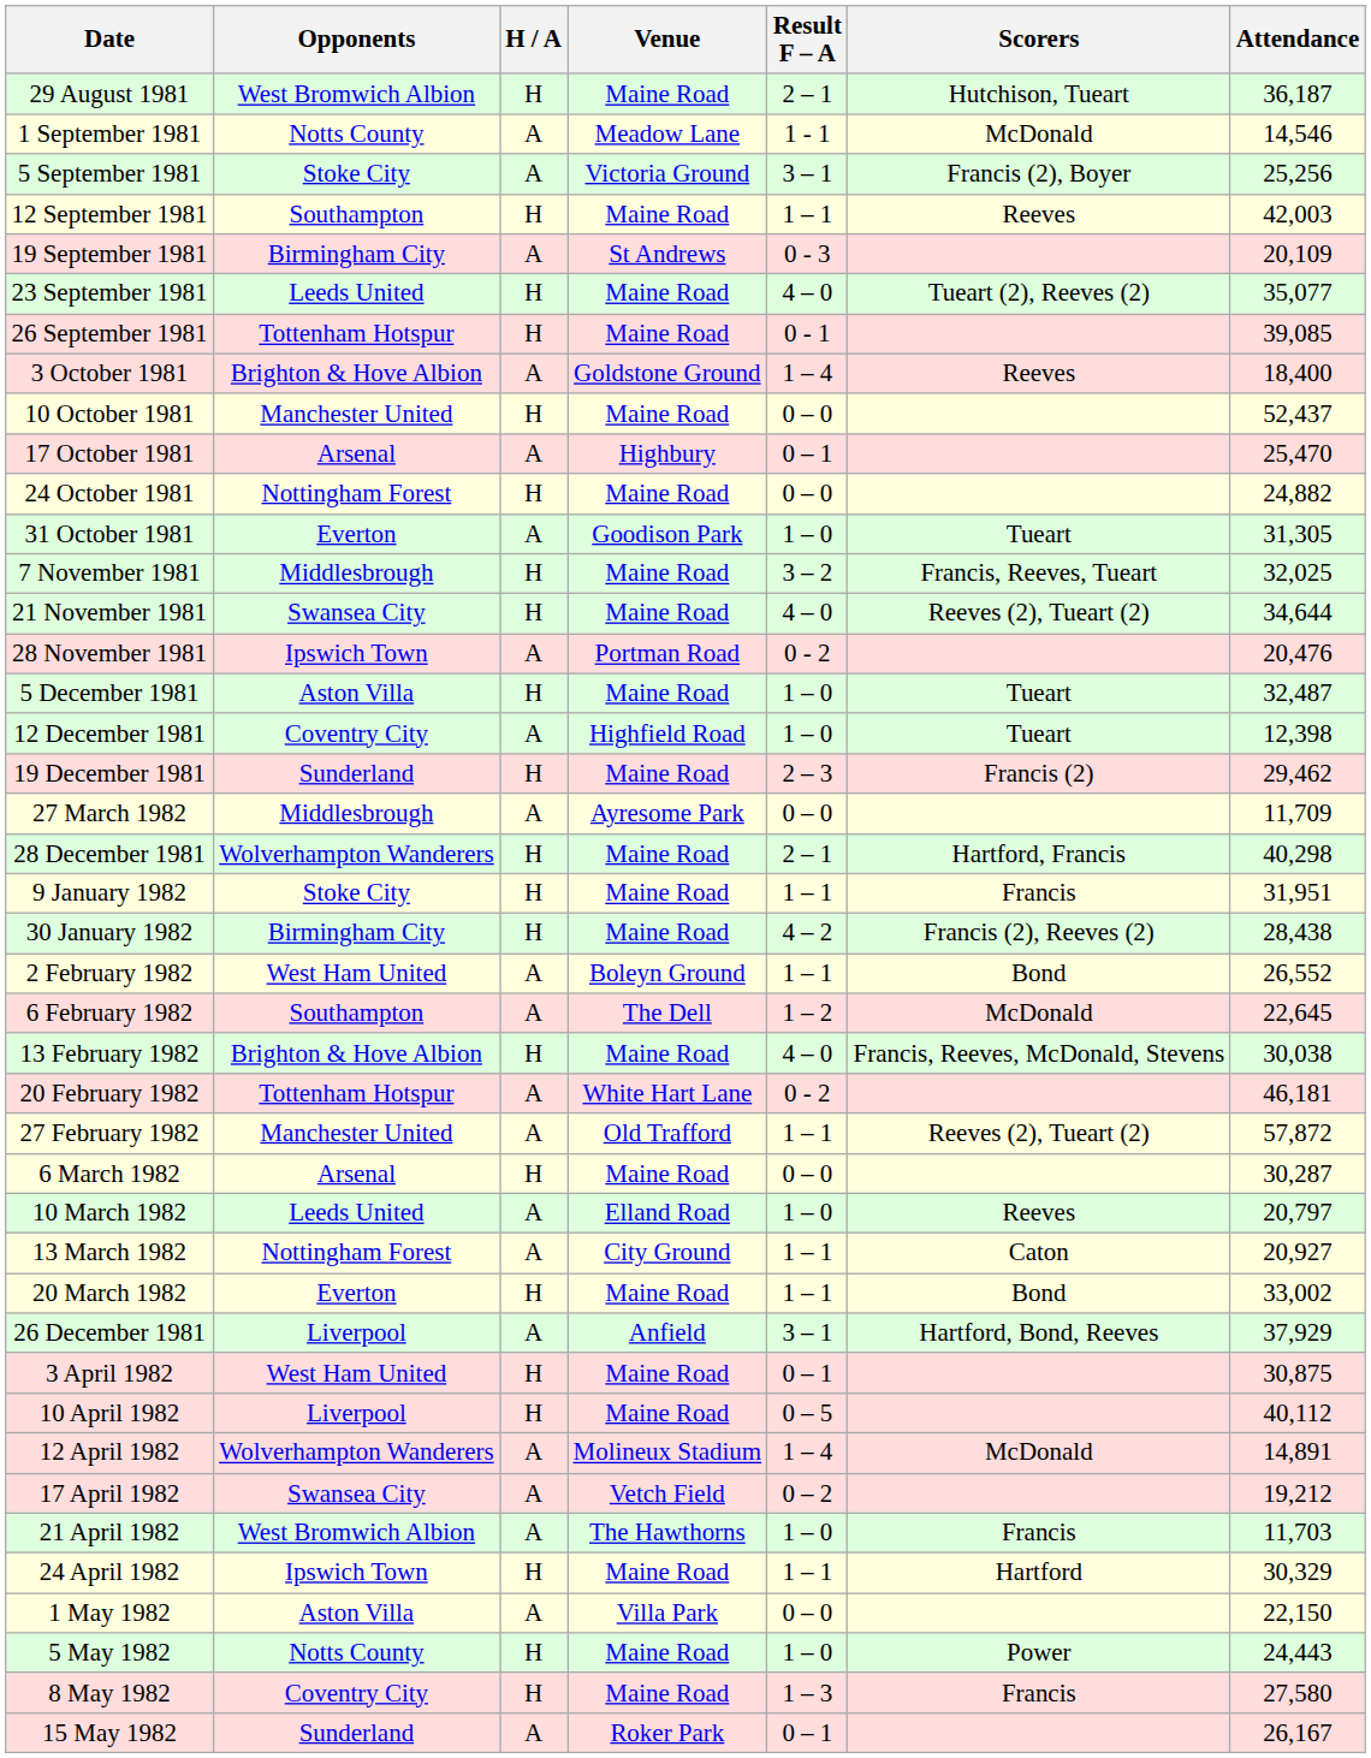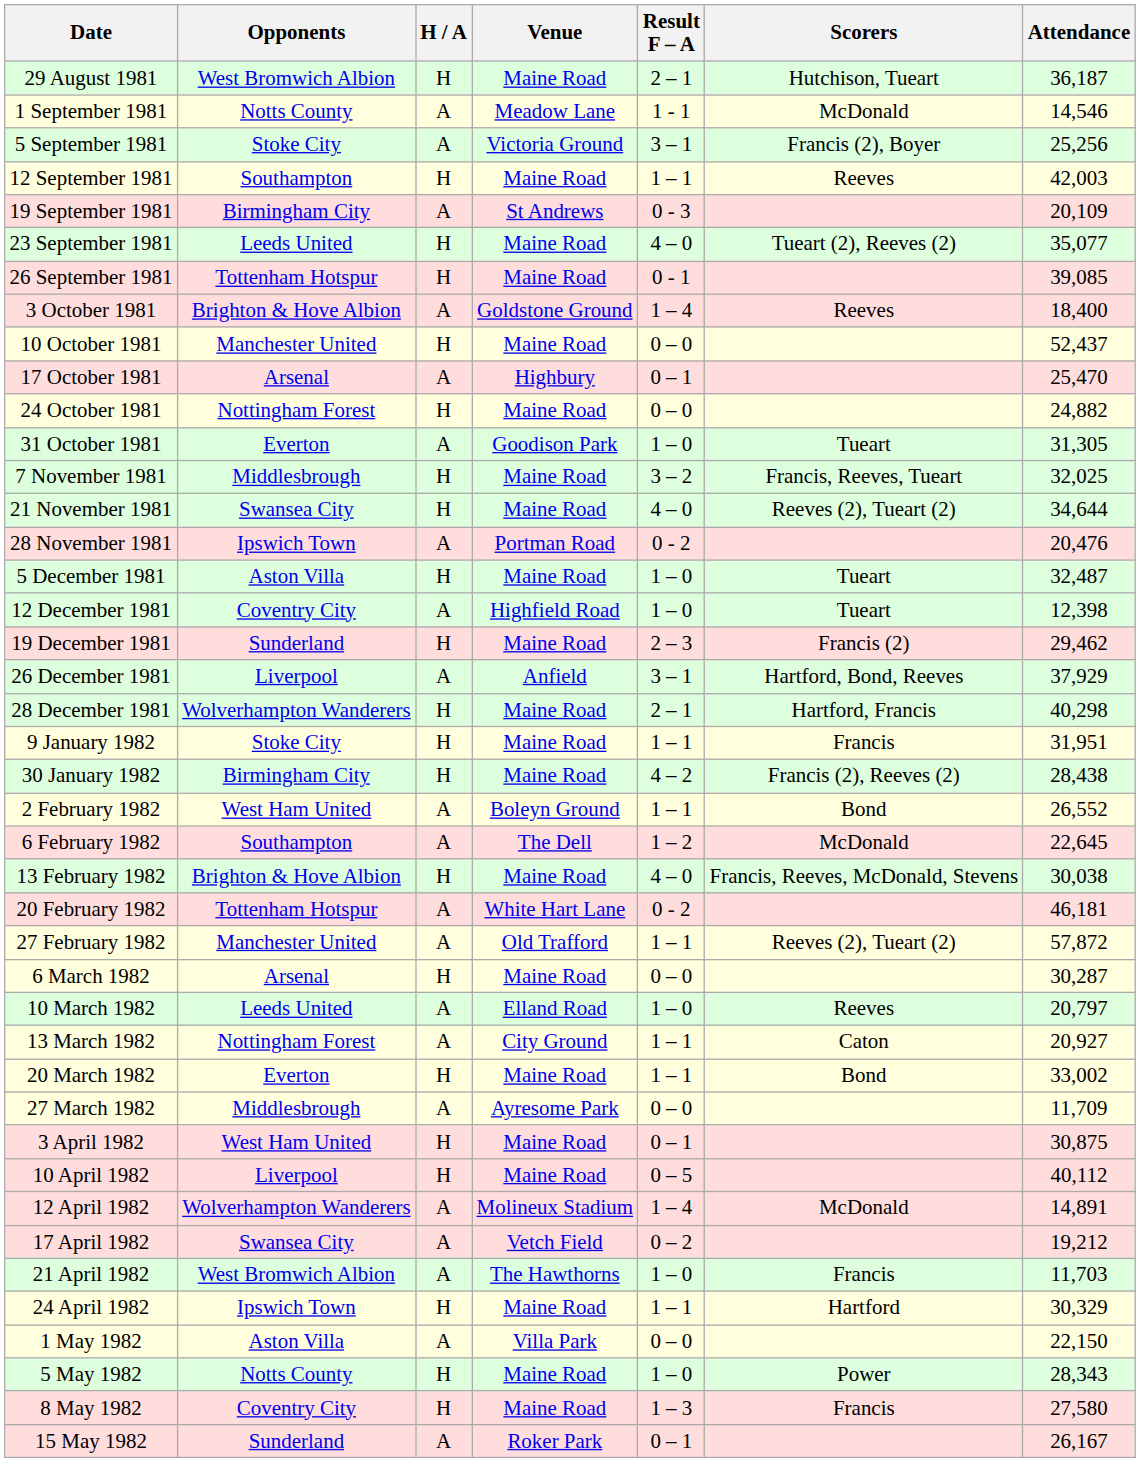rows swapped: 26 December 1981 <-> 27 March 1982
5 May 1982 | Attendance: 24,443 -> 28,343
